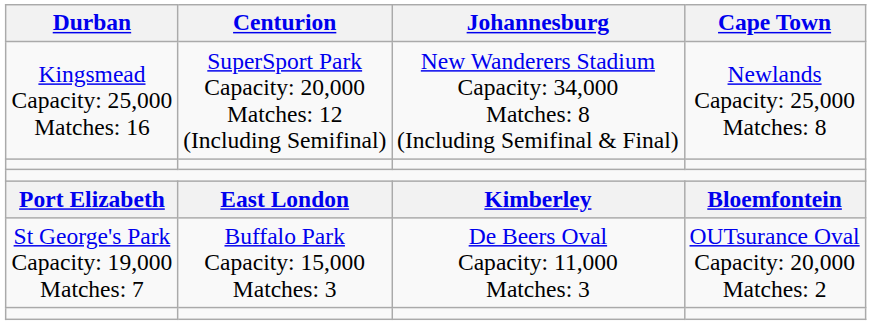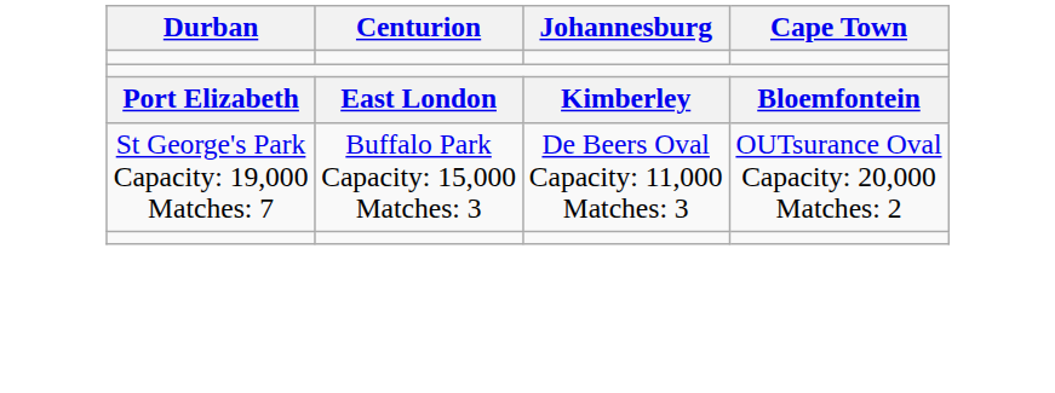- row: Kingsmead Capacity: 25,000 Matches: 16 | SuperSport Park Capacity: 20,000 Matches: 12 (Including Semifinal) | New Wanderers Stadium Capacity: 34,000 Matches: 8 (Including Semifinal & Final) | Newlands Capacity: 25,000 Matches: 8
